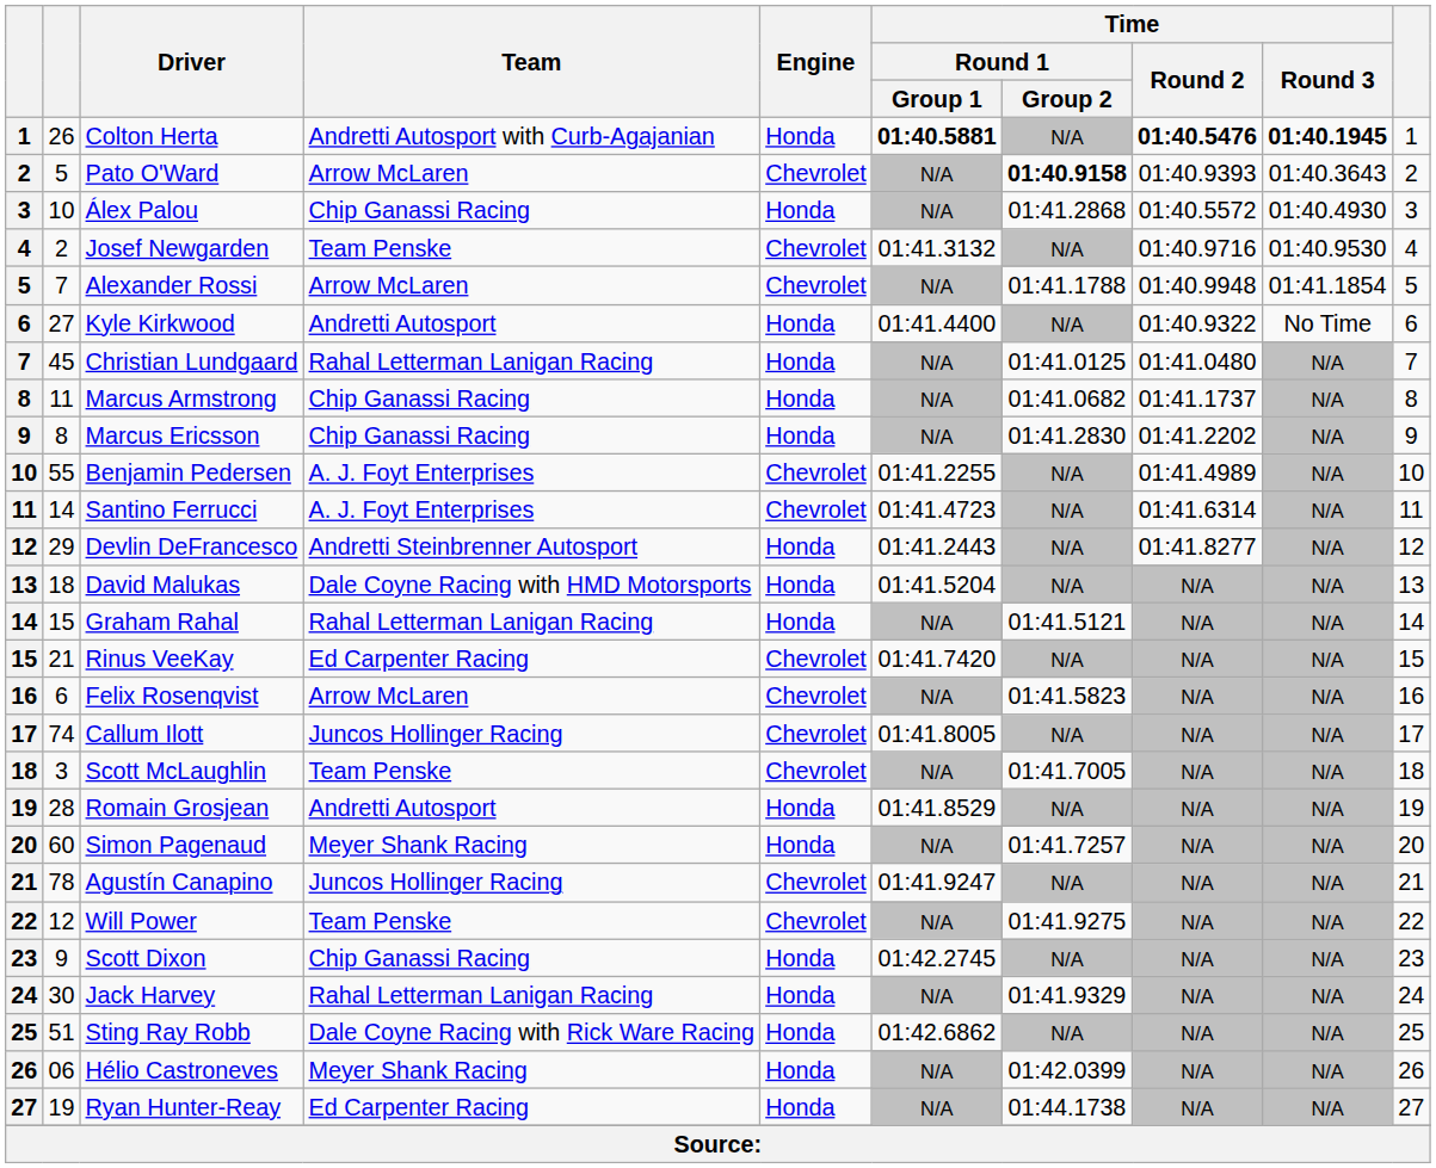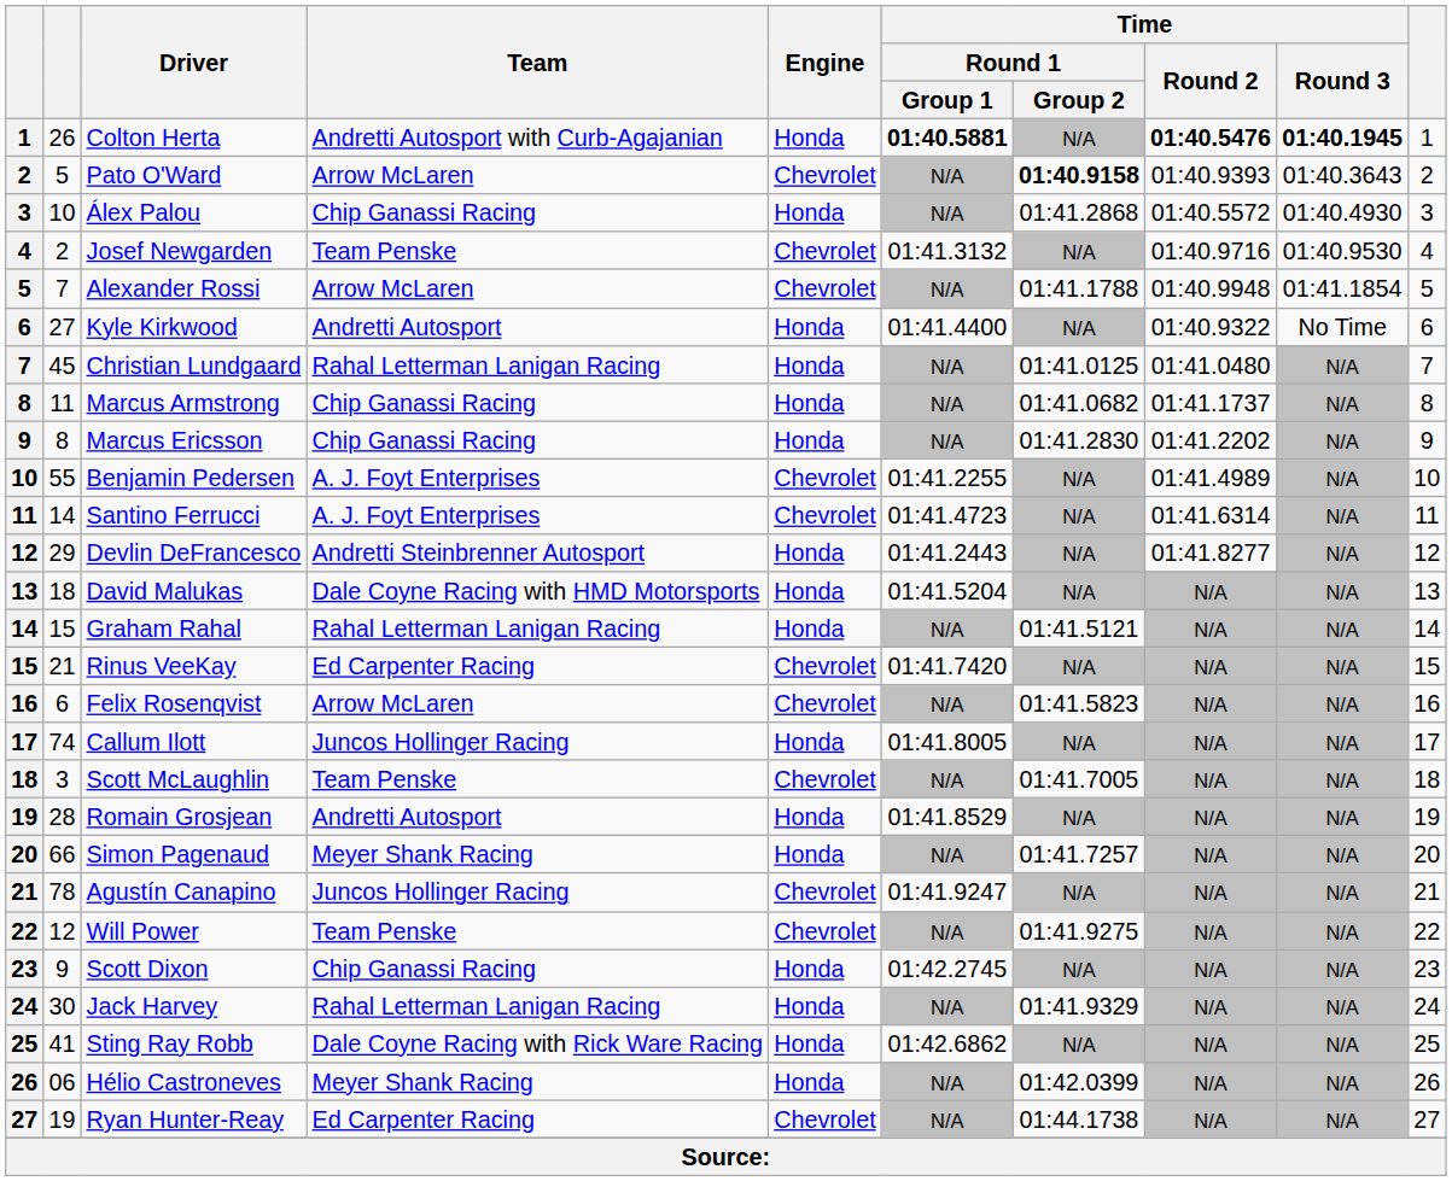Callum Ilott | Engine: Chevrolet -> Honda
Simon Pagenaud | column 2: 60 -> 66
Sting Ray Robb | column 2: 51 -> 41
Ryan Hunter-Reay | Engine: Honda -> Chevrolet
